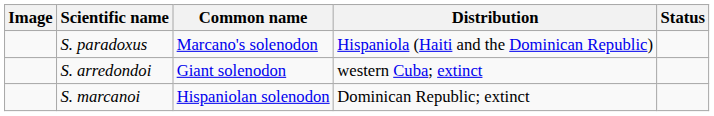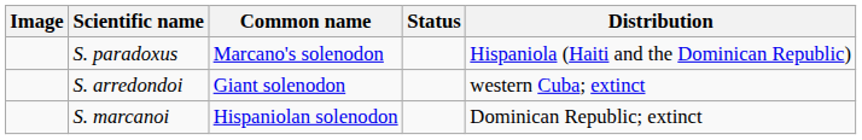columns swapped: Distribution <-> Status
